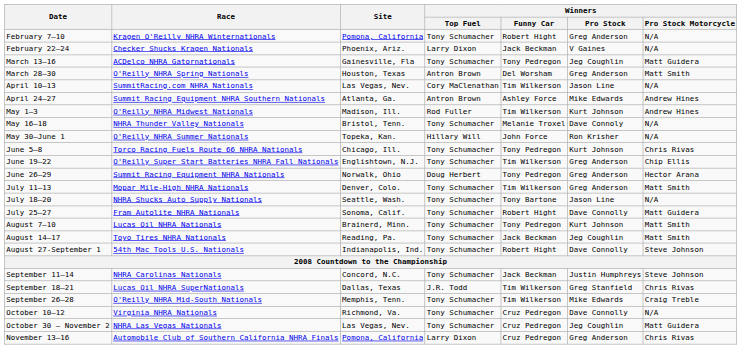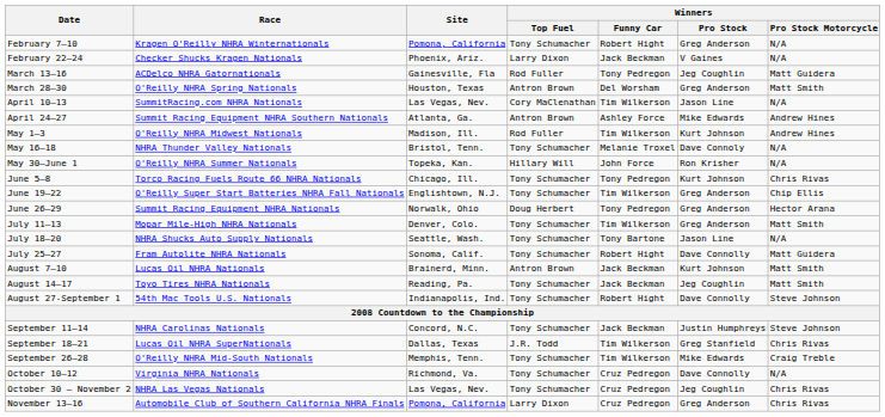March 13–16 | Winners / Top Fuel: Tony Schumacher -> Rod Fuller
August 7–10 | Winners / Top Fuel: Tony Schumacher -> Antron Brown
August 7–10 | Winners / Funny Car: Tony Pedregon -> Jack Beckman
October 30 – November 2 | Winners / Pro Stock Motorcycle: Matt Guidera -> Chris Rivas
